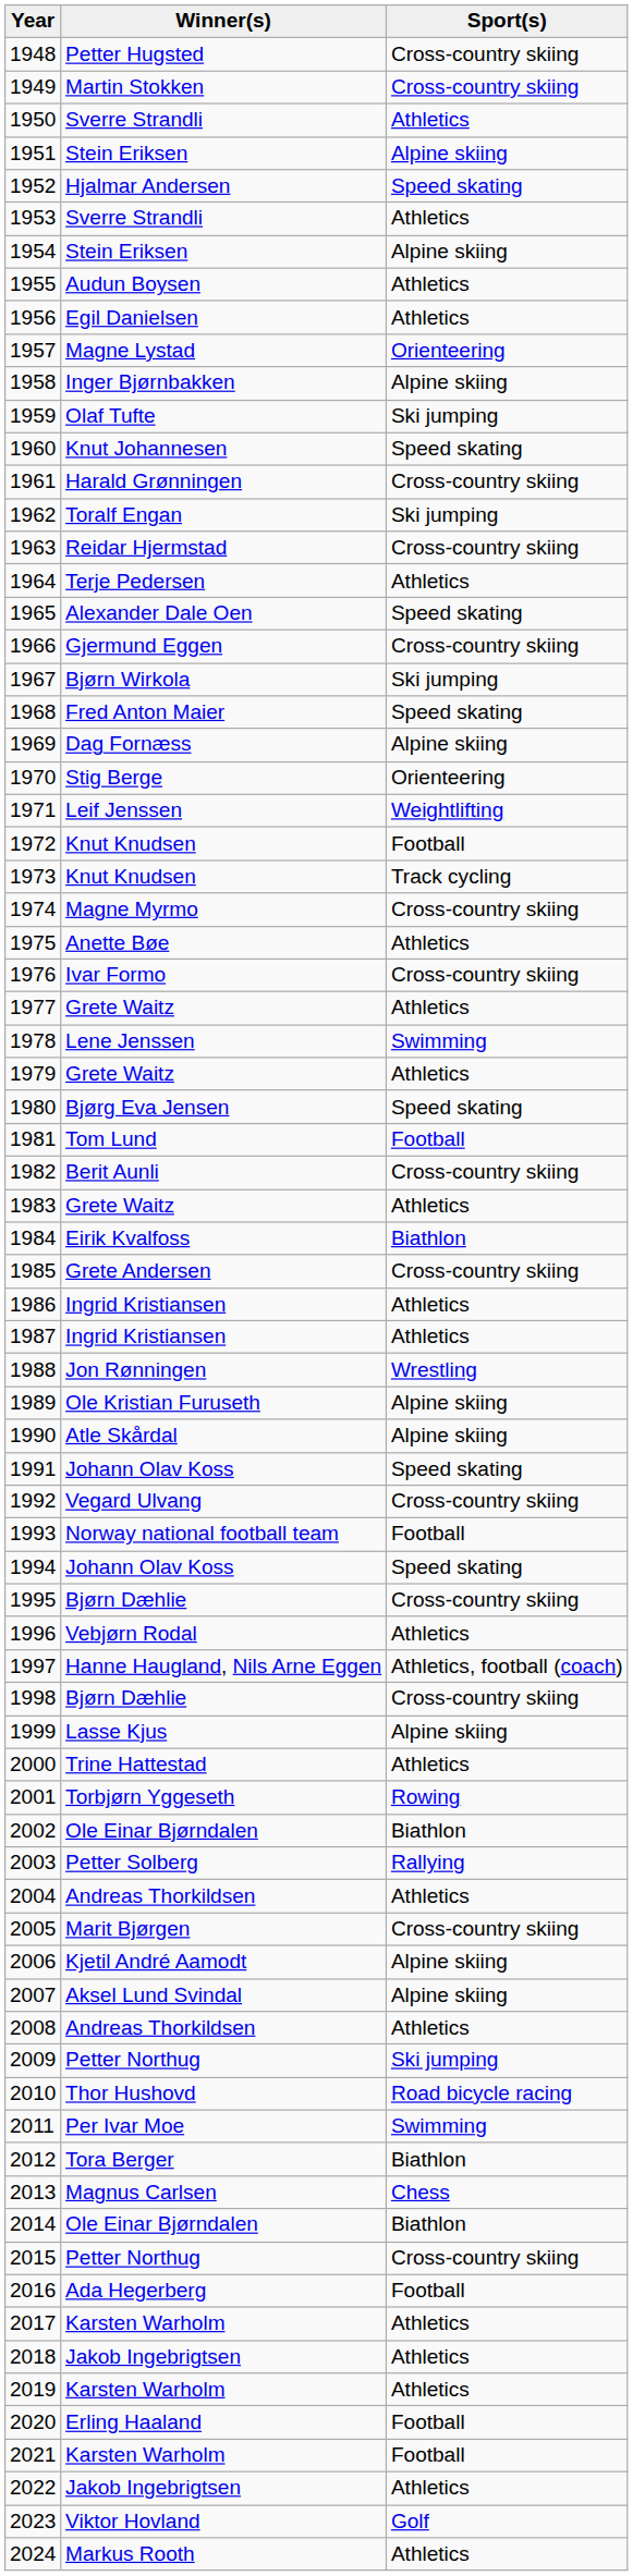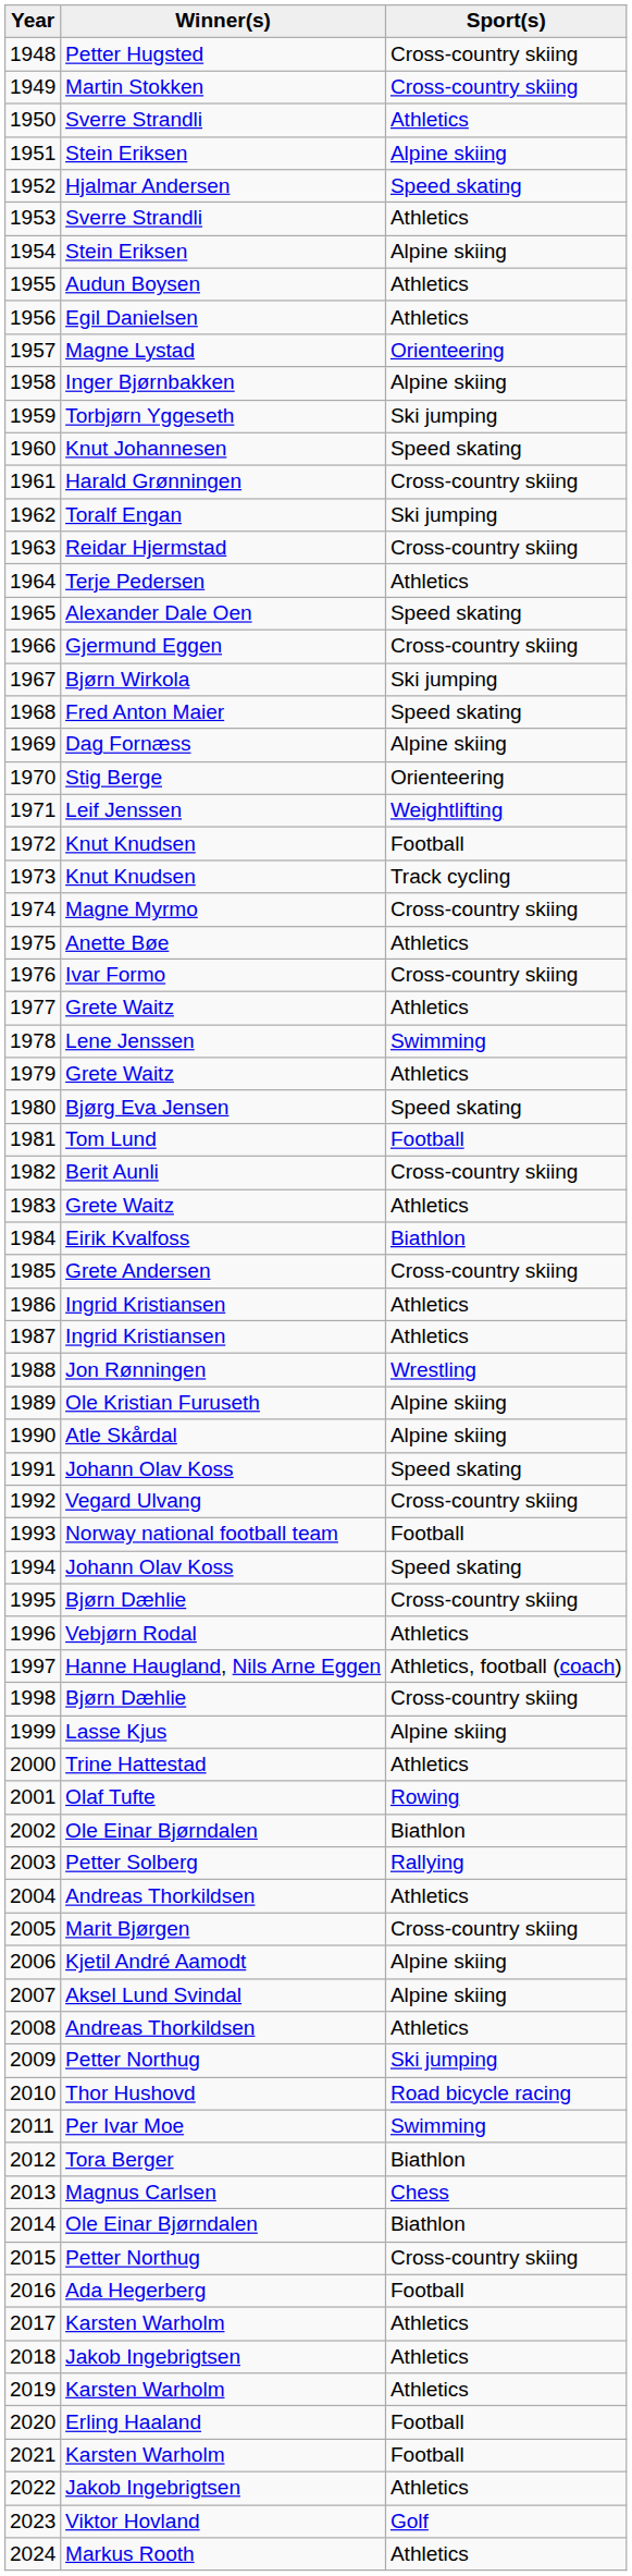1959 | Winner(s): Olaf Tufte -> Torbjørn Yggeseth
2001 | Winner(s): Torbjørn Yggeseth -> Olaf Tufte
